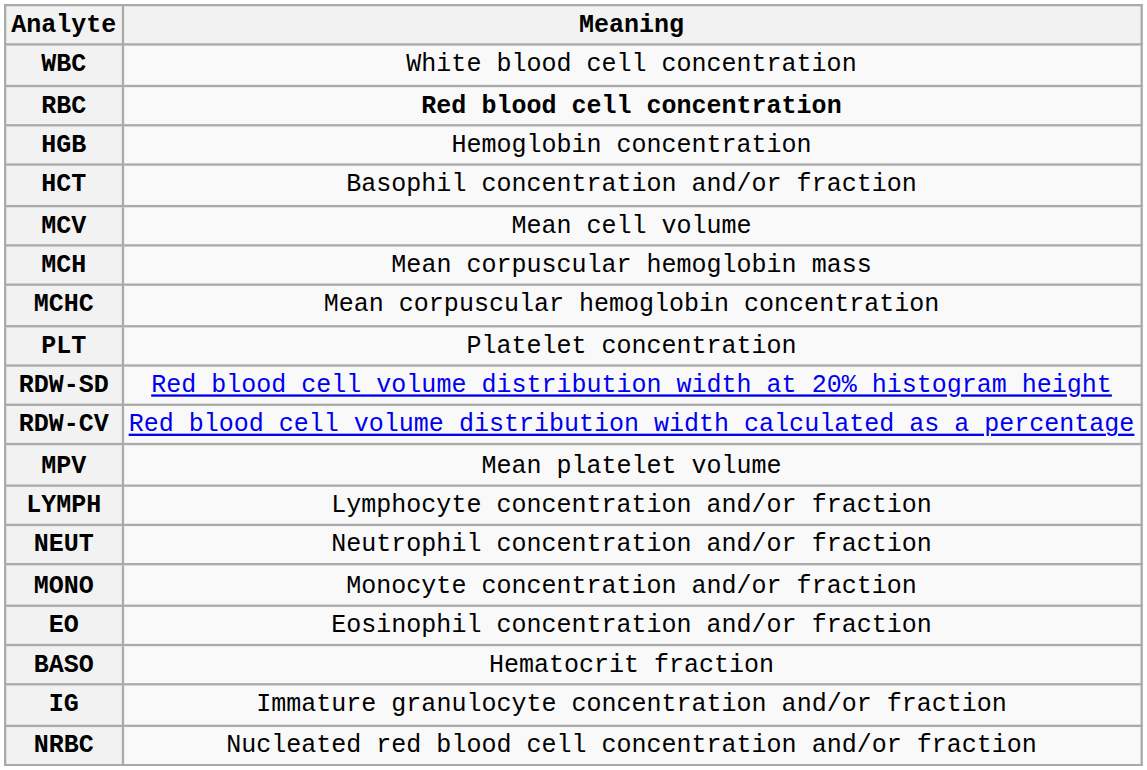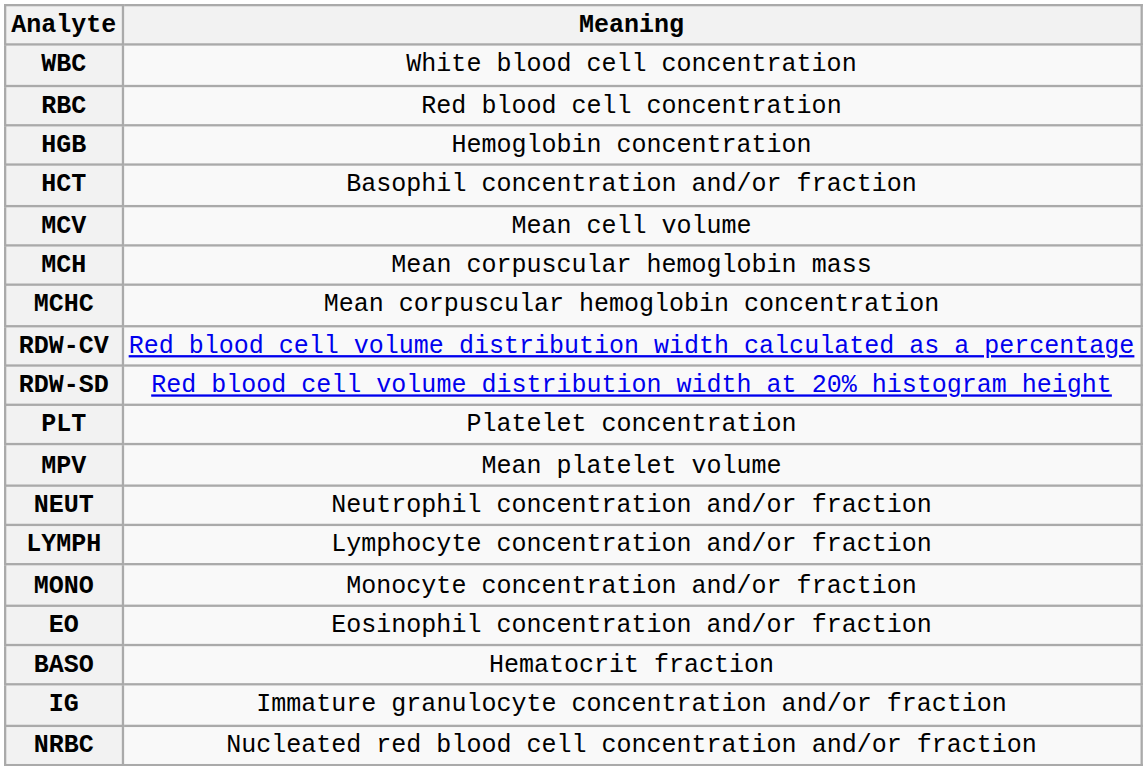RBC | Meaning: bold -> normal
rows swapped: RDW-CV <-> PLT
rows swapped: NEUT <-> LYMPH
